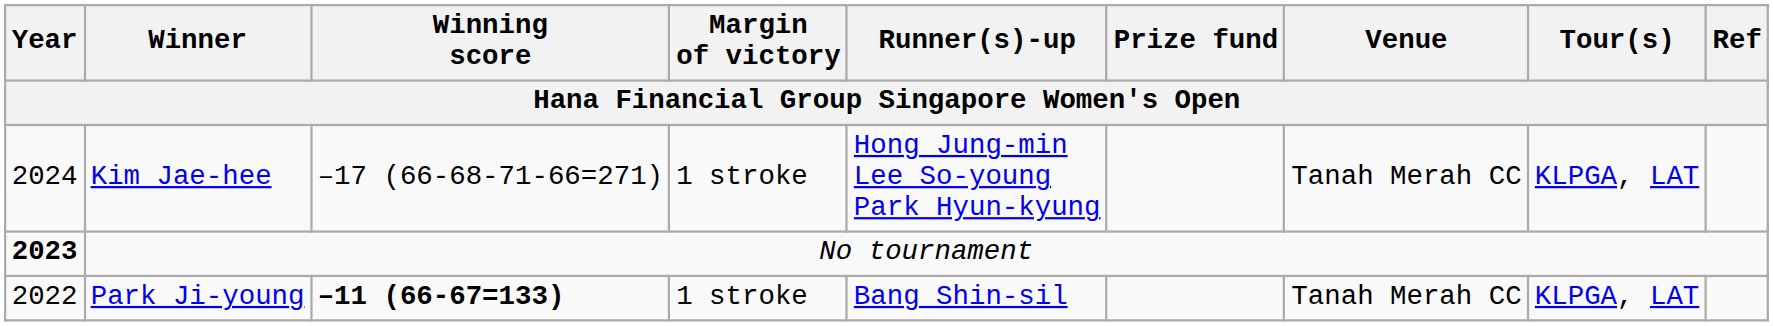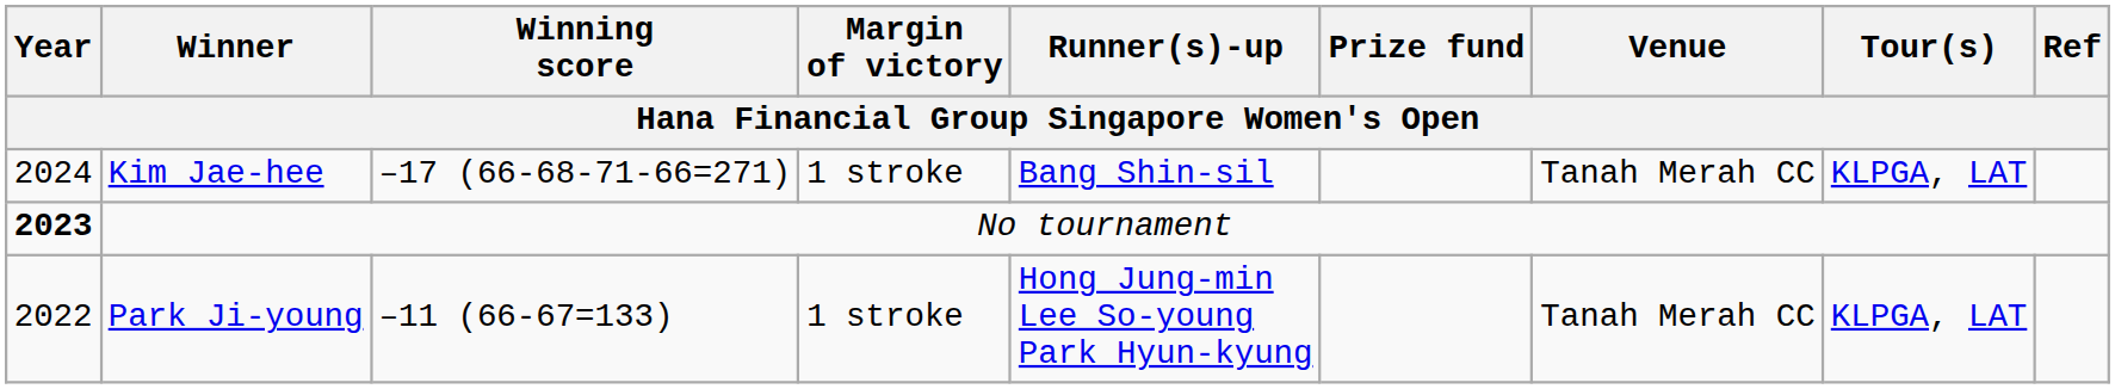Kim Jae-hee | Runner(s)-up: Hong Jung-min Lee So-young Park Hyun-kyung -> Bang Shin-sil
Park Ji-young | Winning score: bold -> normal
Park Ji-young | Runner(s)-up: Bang Shin-sil -> Hong Jung-min Lee So-young Park Hyun-kyung
